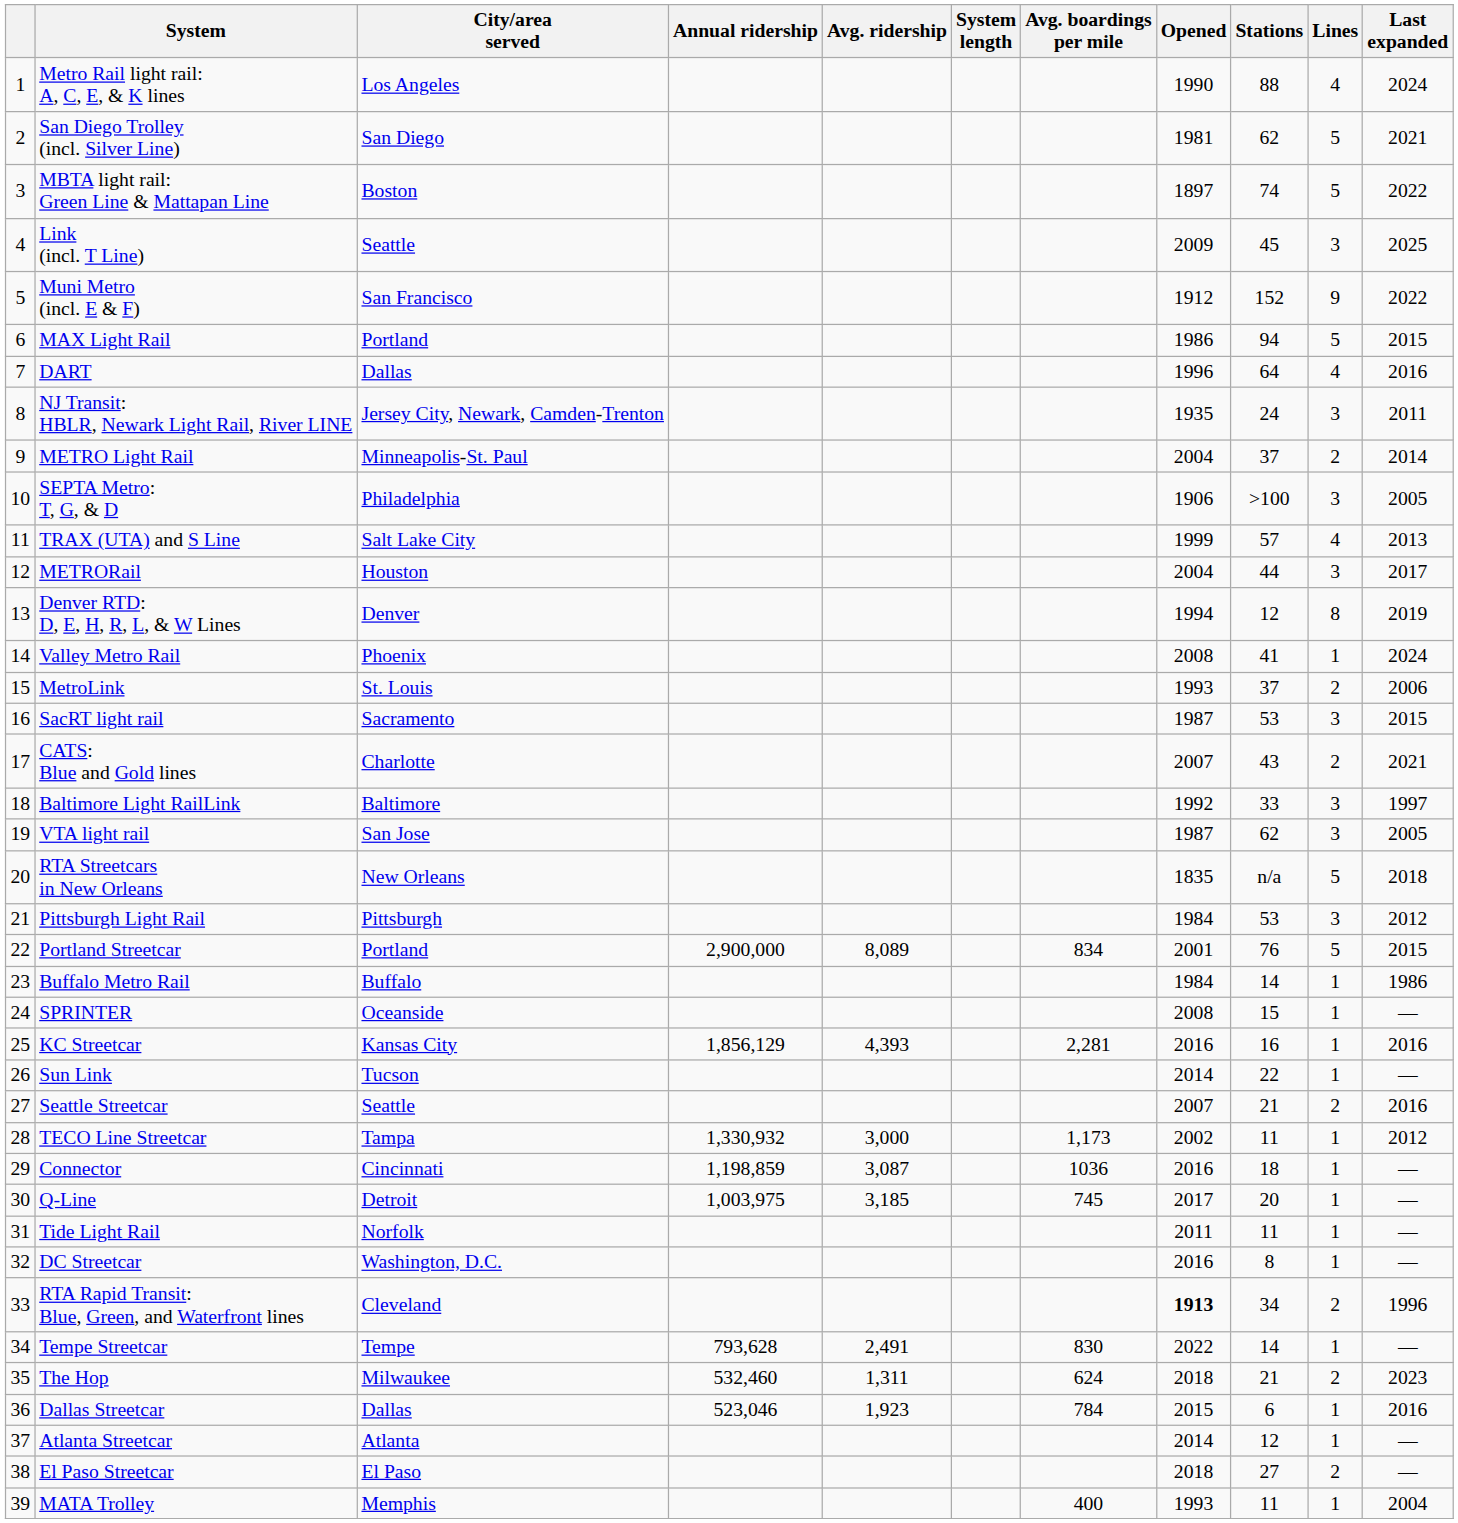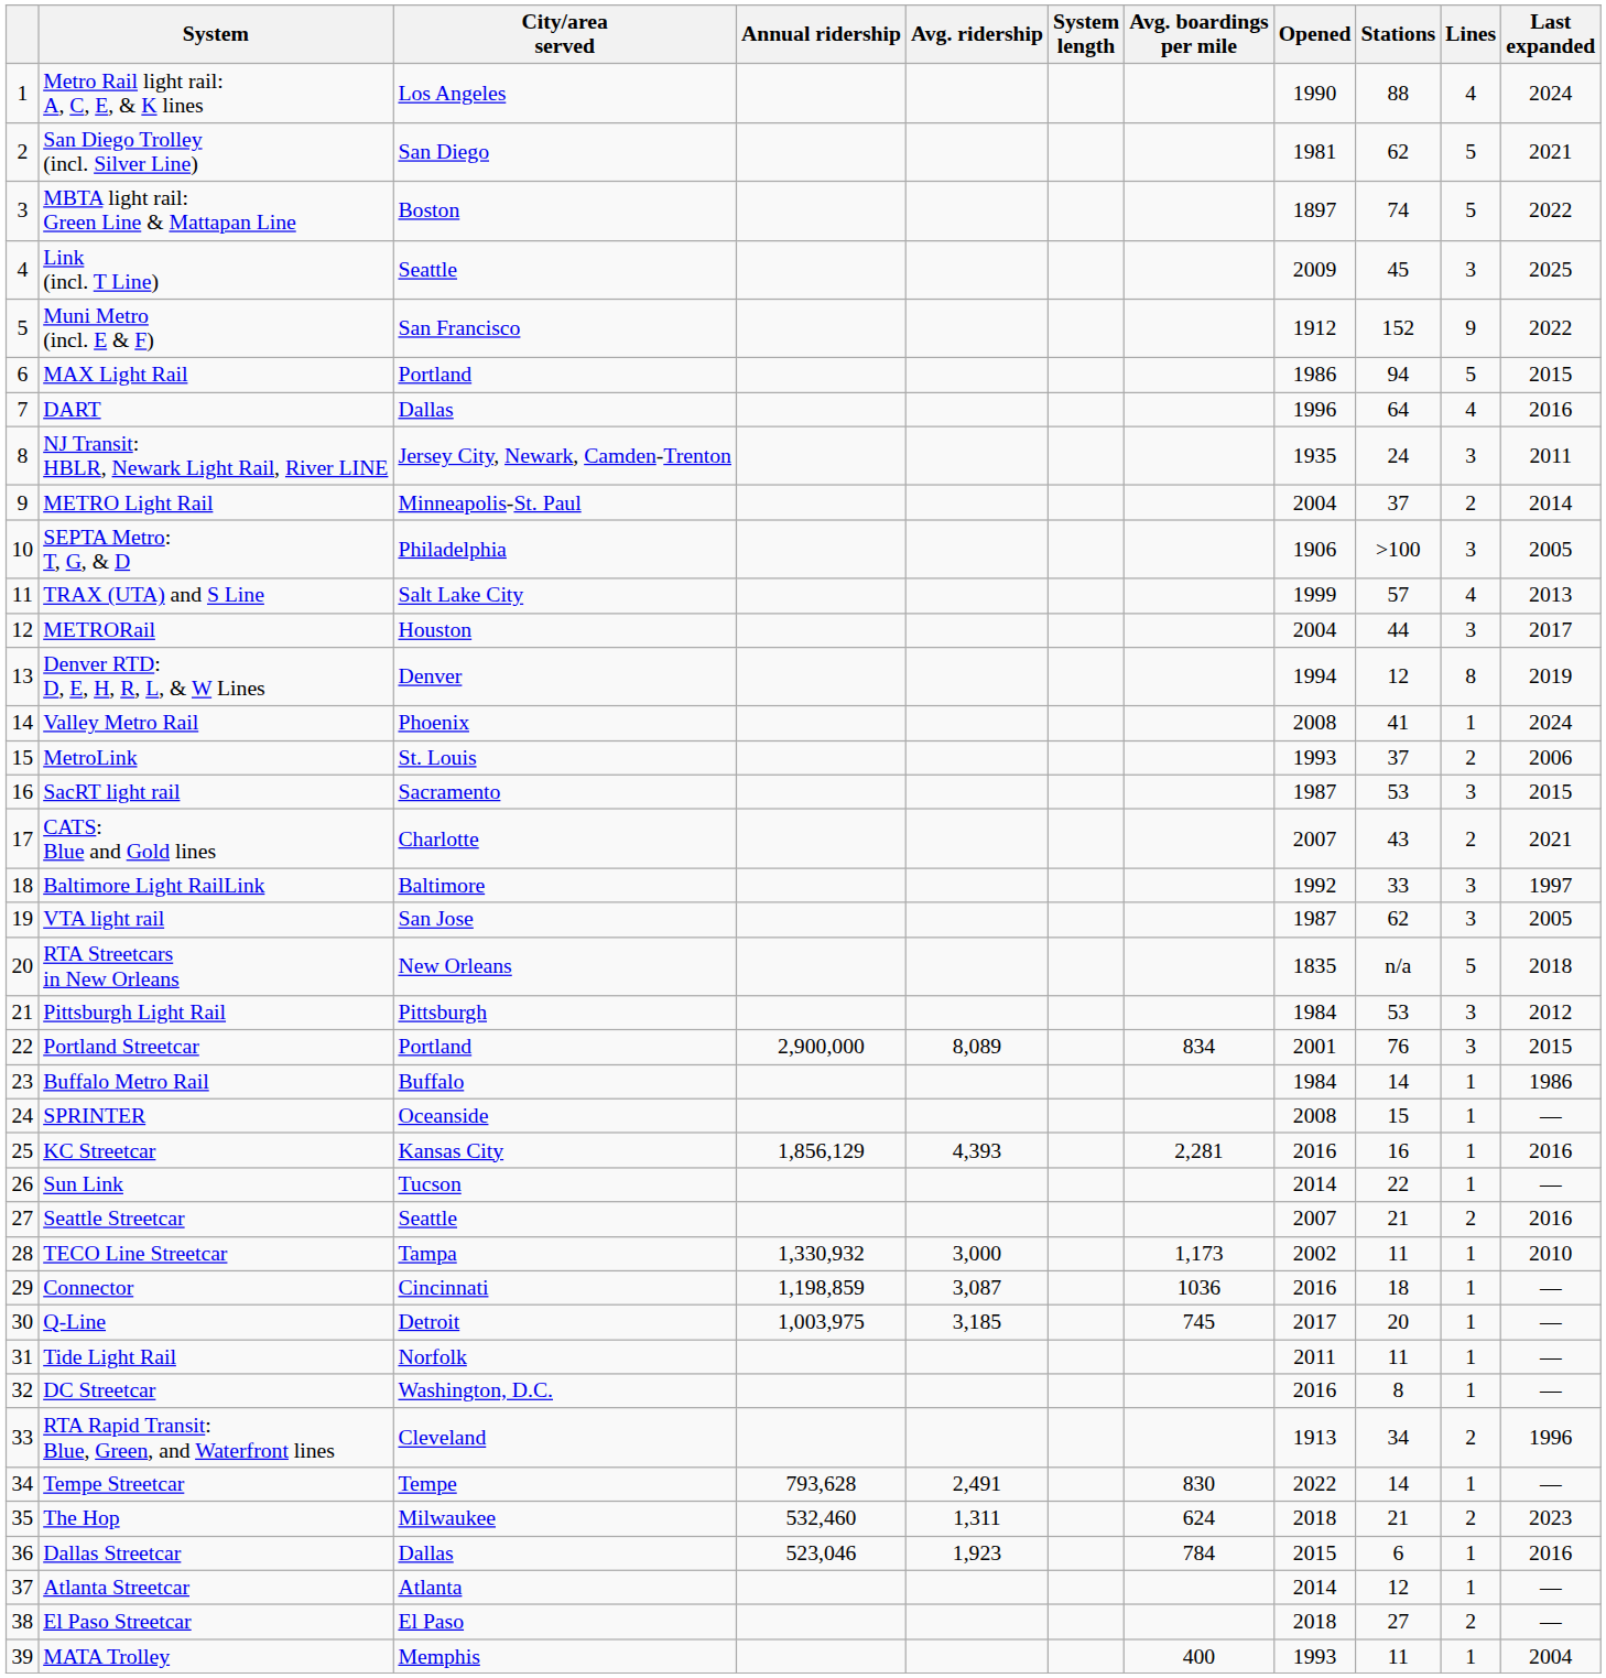Portland Streetcar | Lines: 5 -> 3
TECO Line Streetcar | Last expanded: 2012 -> 2010
RTA Rapid Transit: Blue, Green, and Waterfront lines | Opened: bold -> normal
